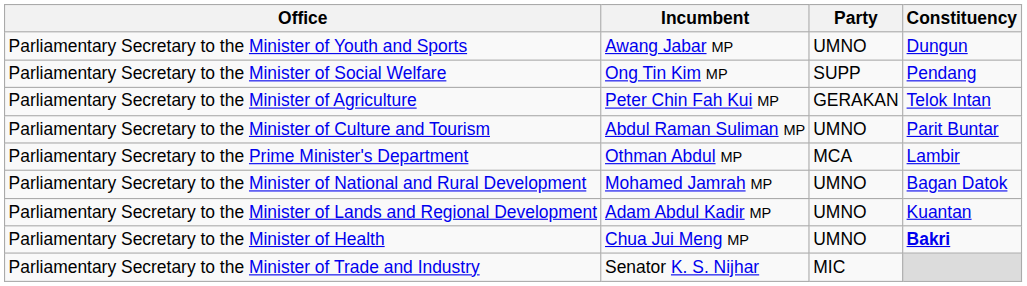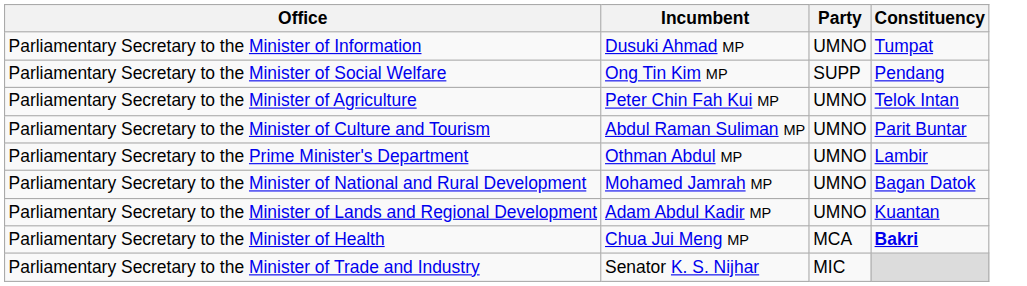- row: Parliamentary Secretary to the Minister of Youth and Sports | Awang Jabar MP | UMNO | Dungun
+ row: Parliamentary Secretary to the Minister of Information | Dusuki Ahmad MP | UMNO | Tumpat
Parliamentary Secretary to the Minister of Agriculture | Party: GERAKAN -> UMNO
Parliamentary Secretary to the Prime Minister's Department | Party: MCA -> UMNO
Parliamentary Secretary to the Minister of Health | Party: UMNO -> MCA
